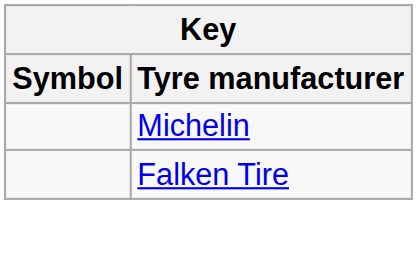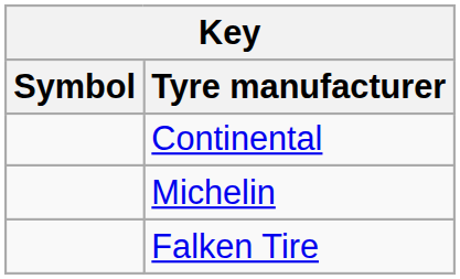+ row: Continental
